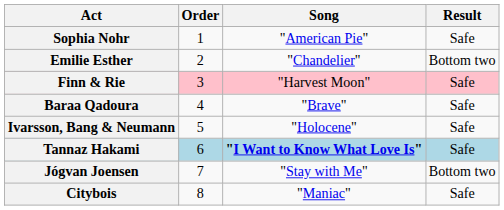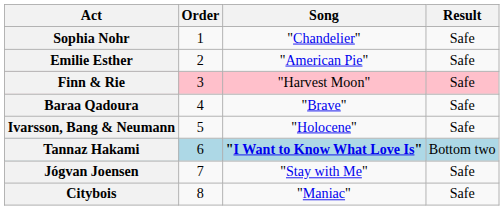Sophia Nohr | Song: "American Pie" -> "Chandelier"
Emilie Esther | Song: "Chandelier" -> "American Pie"
Emilie Esther | Result: Bottom two -> Safe
Tannaz Hakami | Result: Safe -> Bottom two
Jógvan Joensen | Result: Bottom two -> Safe
